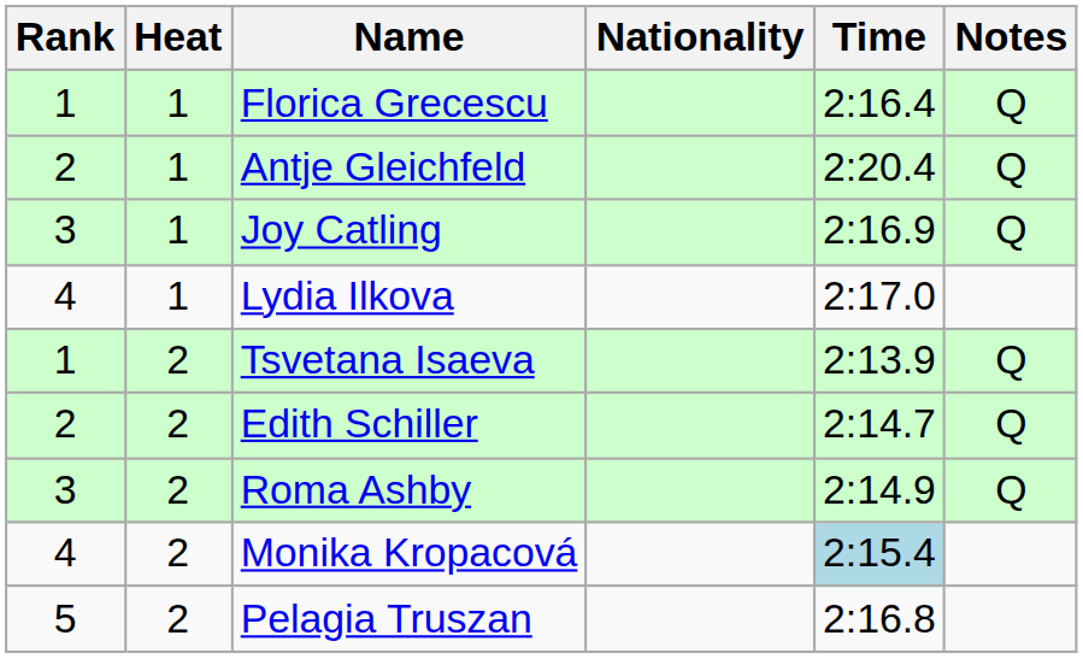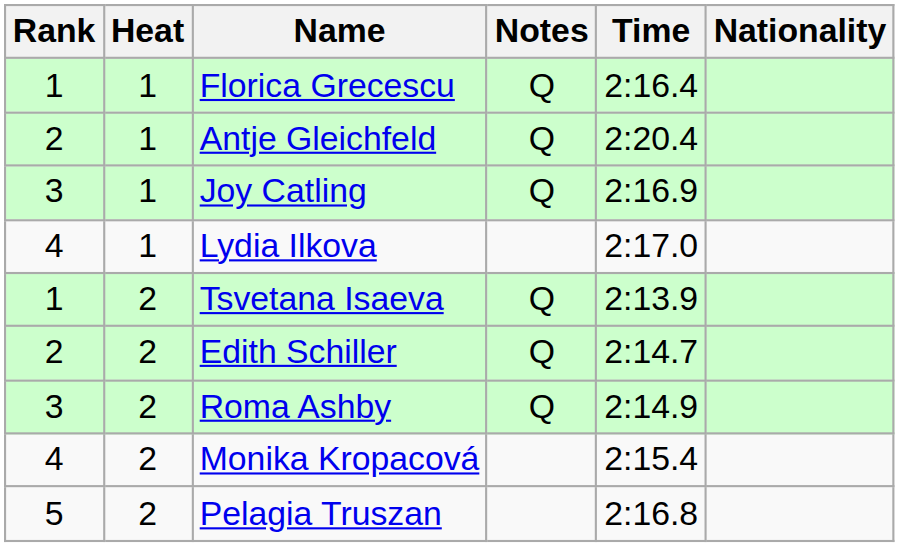columns swapped: Nationality <-> Notes
Monika Kropacová | Time: lightblue background -> no background
